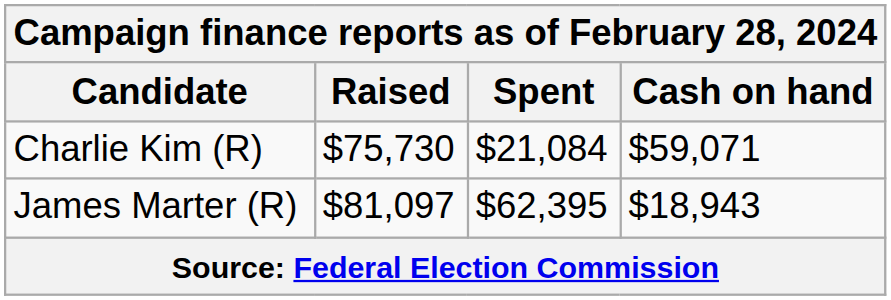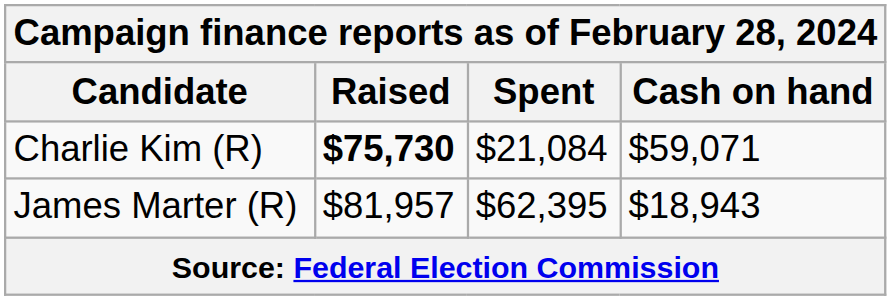Charlie Kim (R) | Raised: normal -> bold
James Marter (R) | Raised: $81,097 -> $81,957
